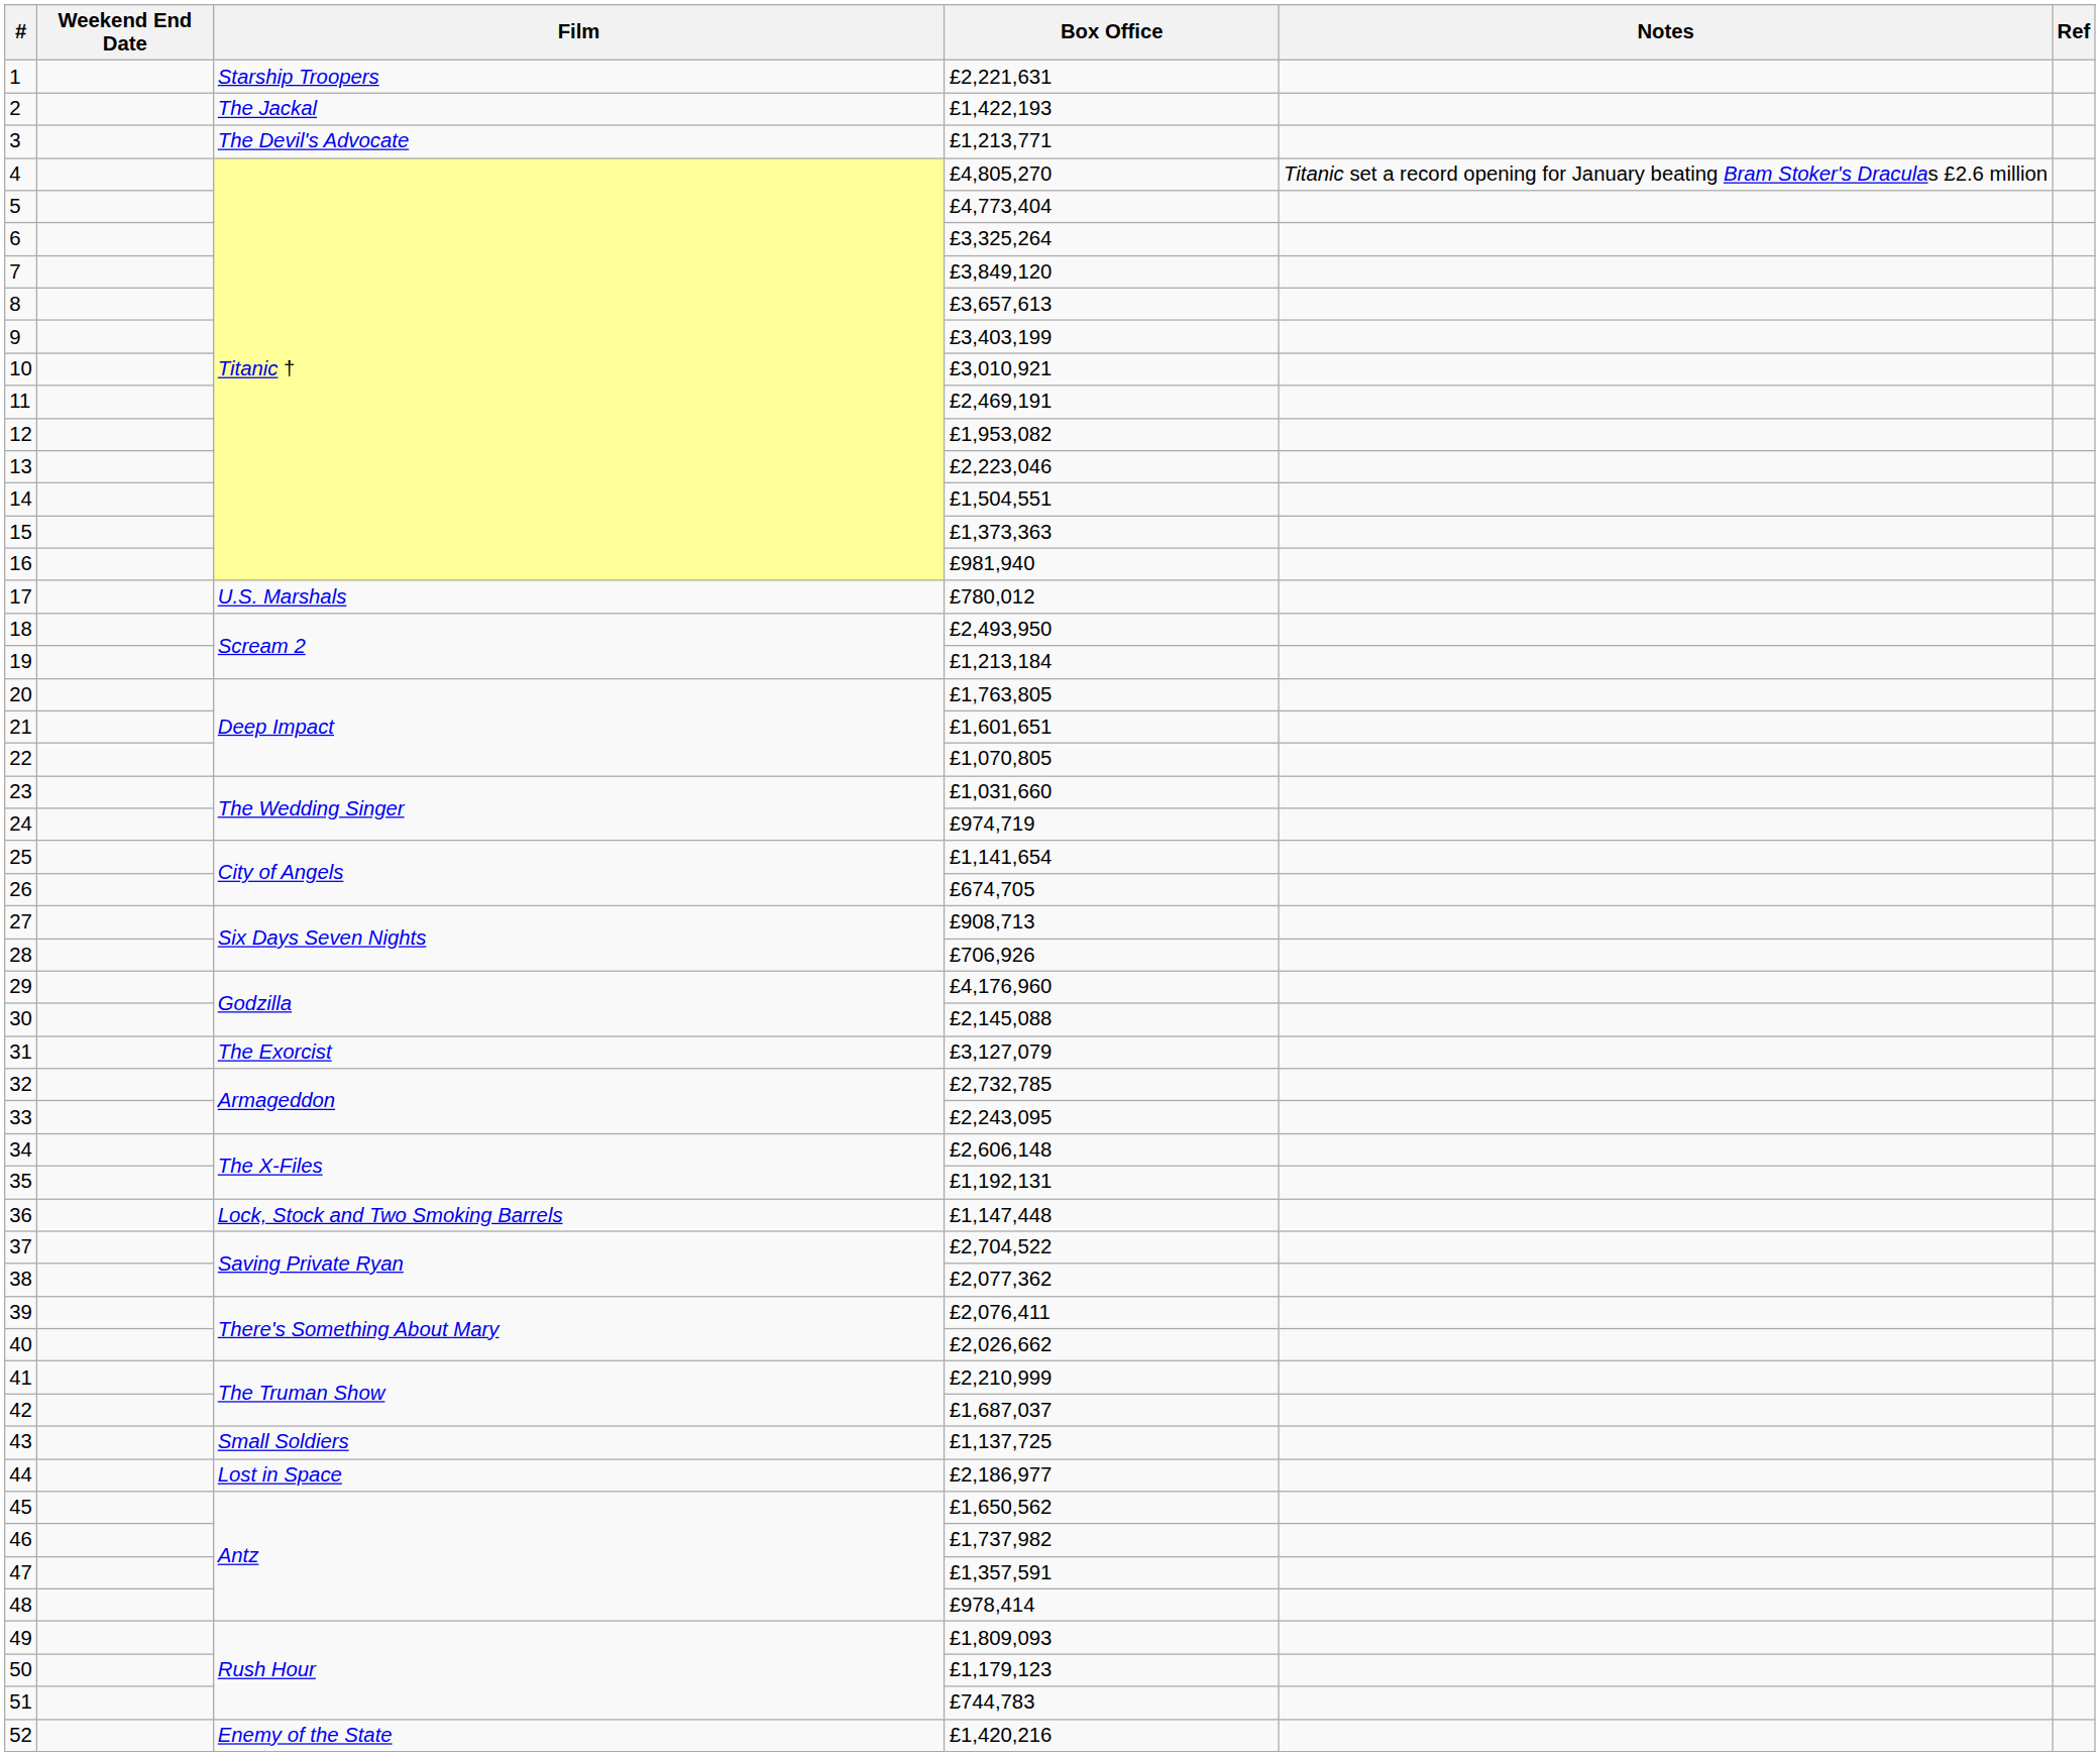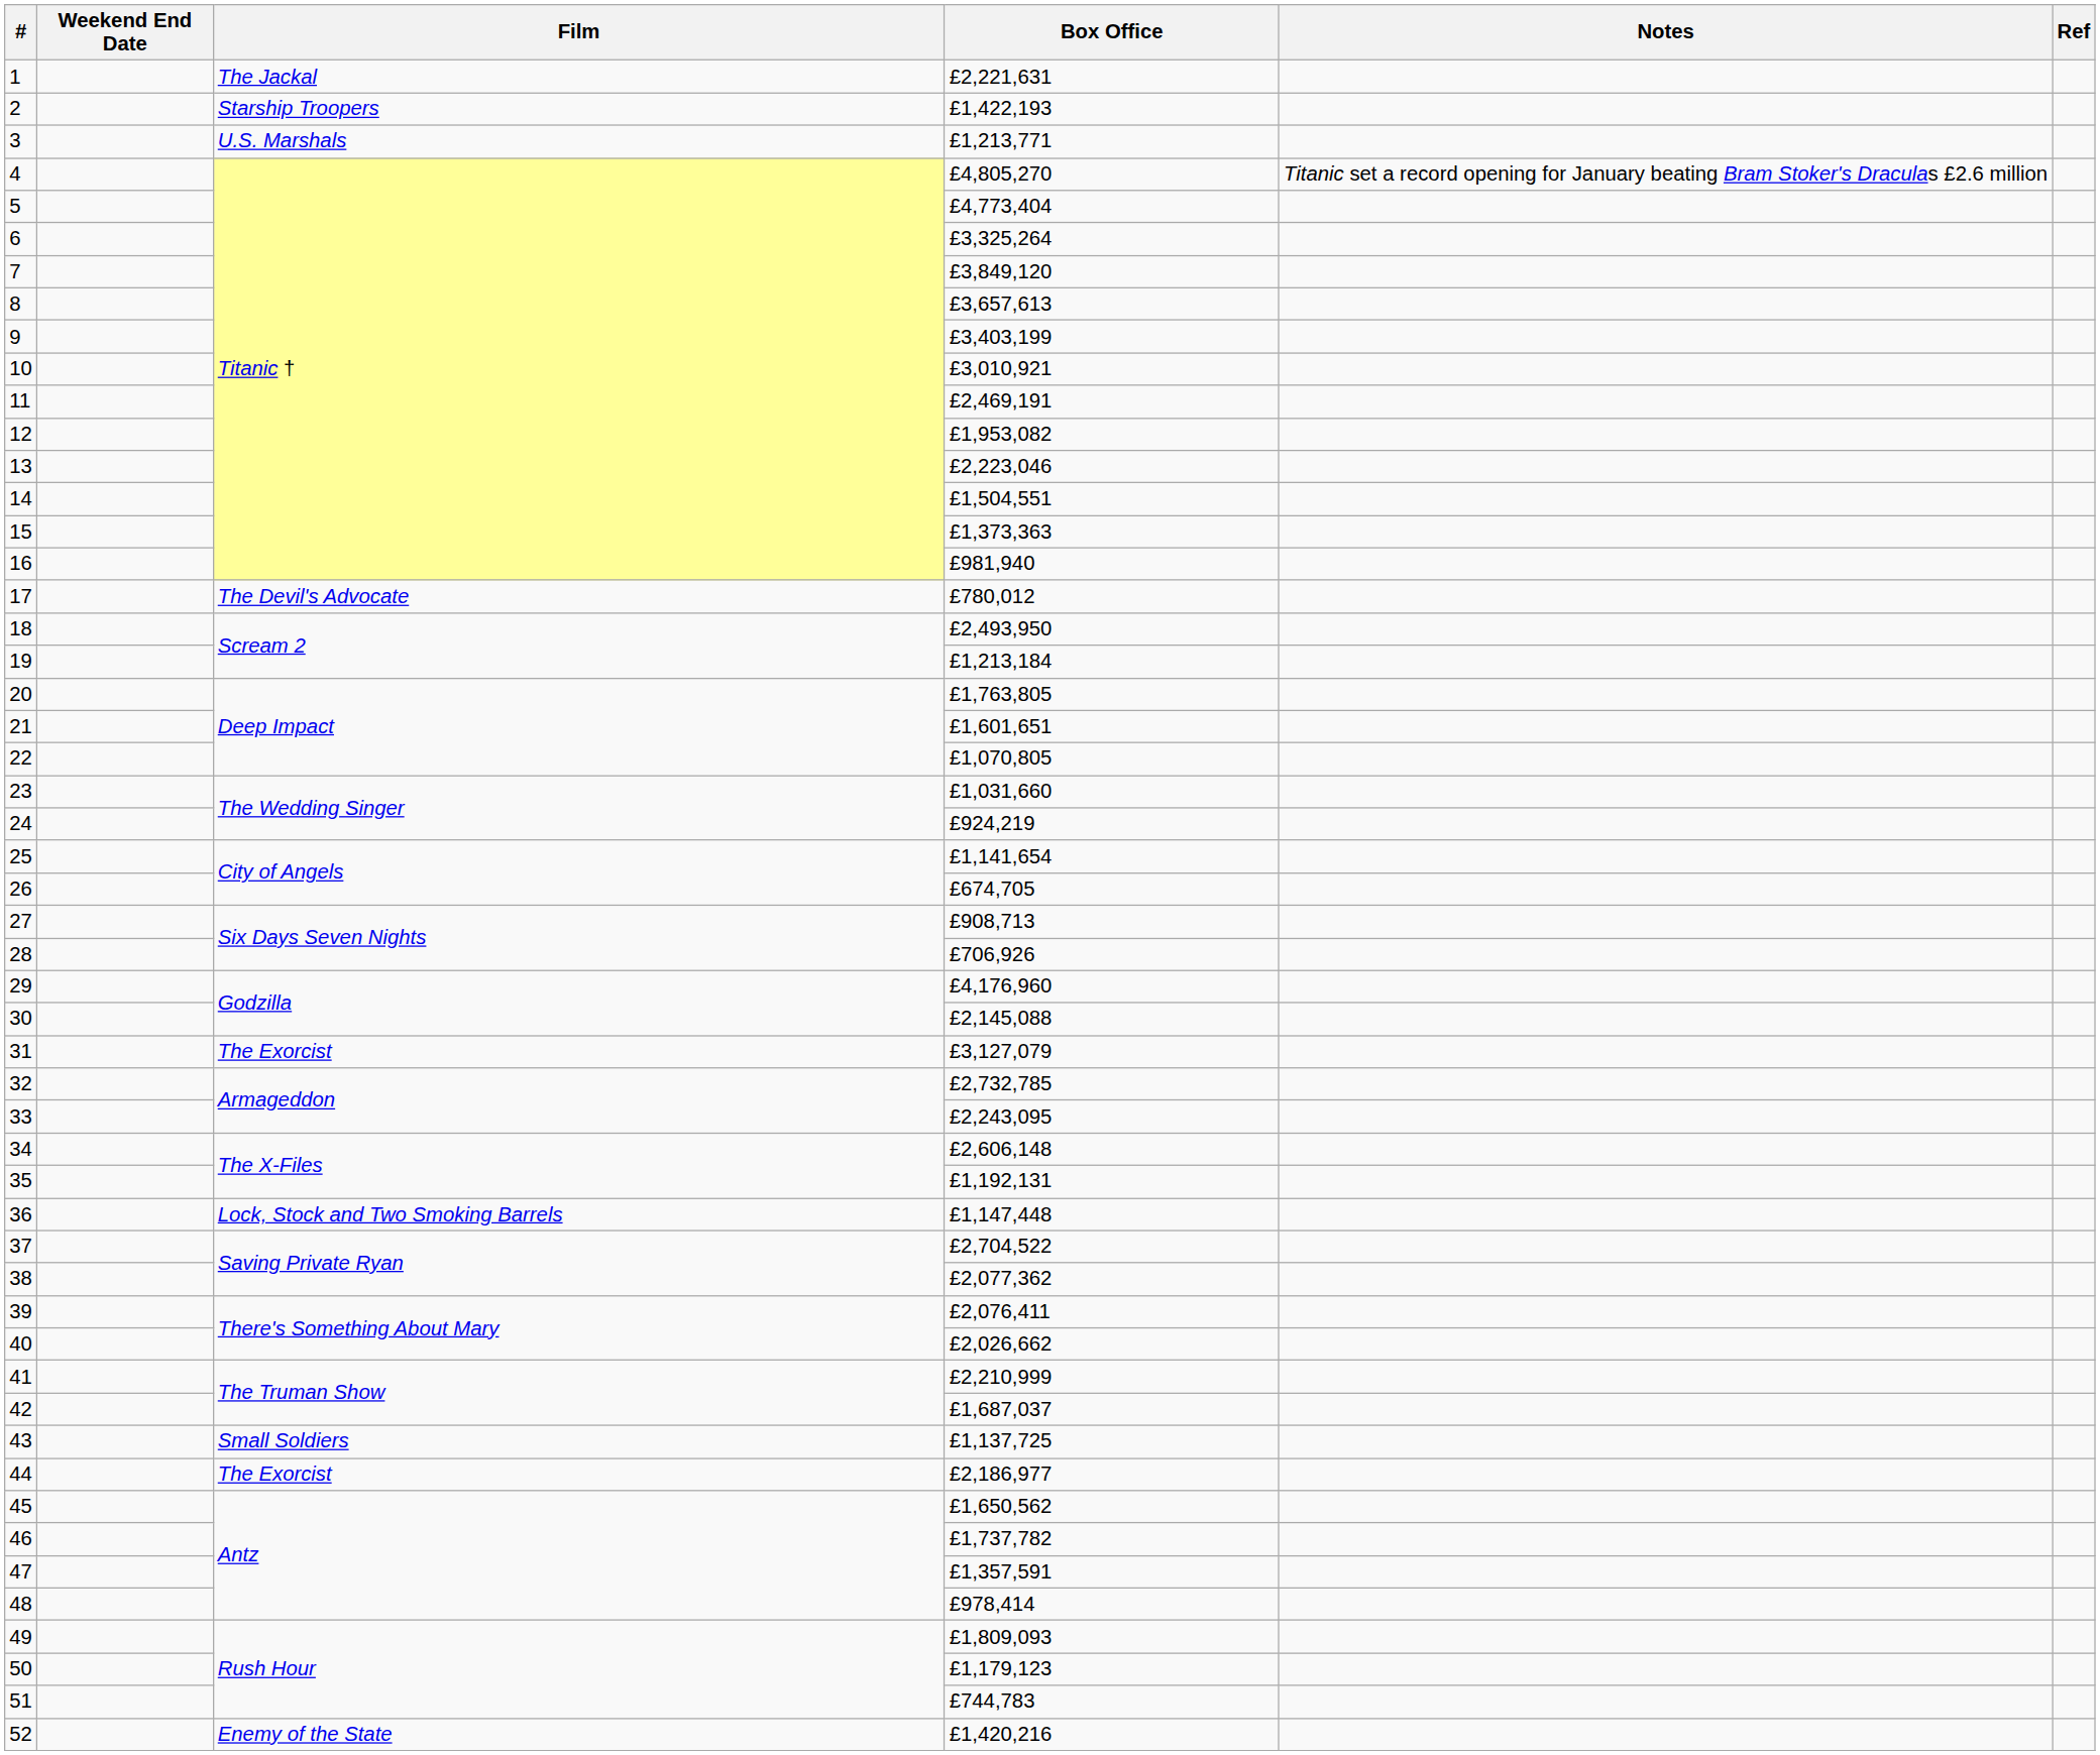1 | Film: Starship Troopers -> The Jackal
2 | Film: The Jackal -> Starship Troopers
3 | Film: The Devil's Advocate -> U.S. Marshals
17 | Film: U.S. Marshals -> The Devil's Advocate
24 | Box Office: £974,719 -> £924,219
44 | Film: Lost in Space -> The Exorcist
46 | Box Office: £1,737,982 -> £1,737,782
